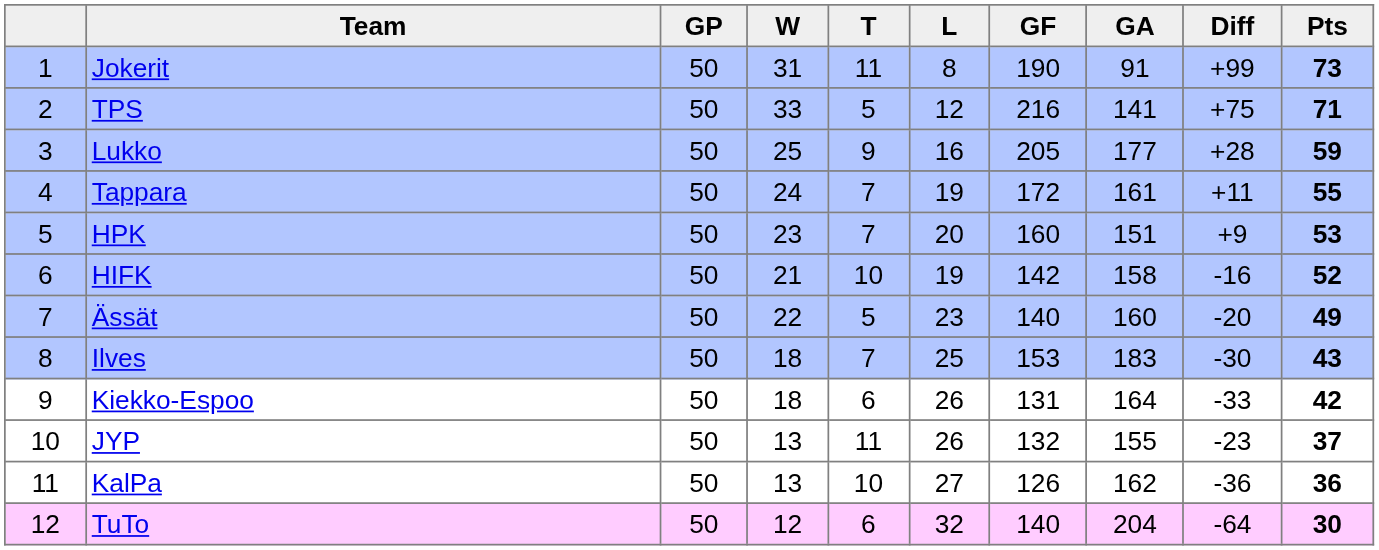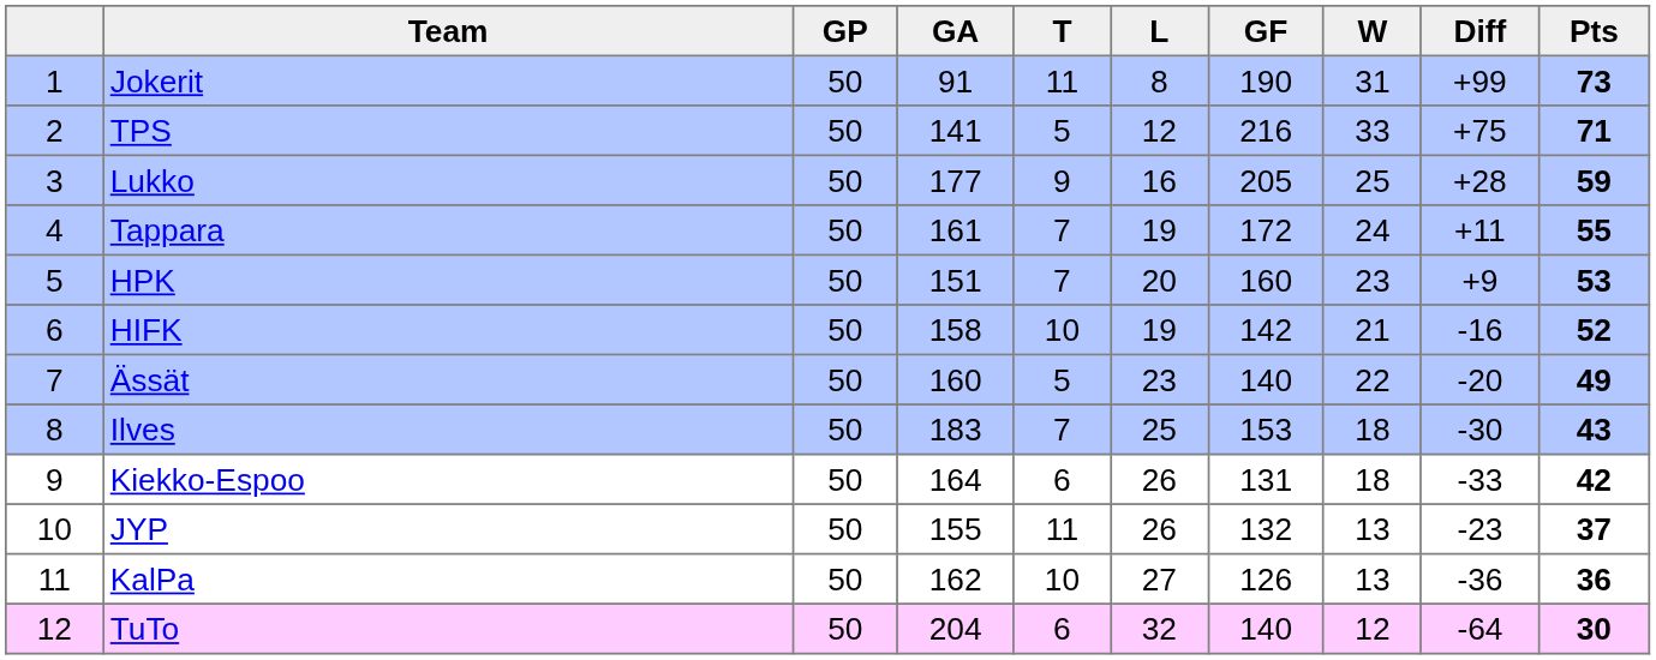columns swapped: W <-> GA
